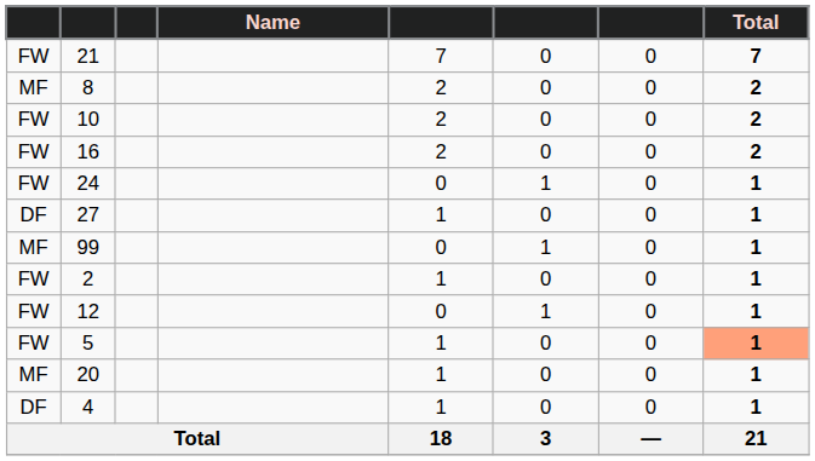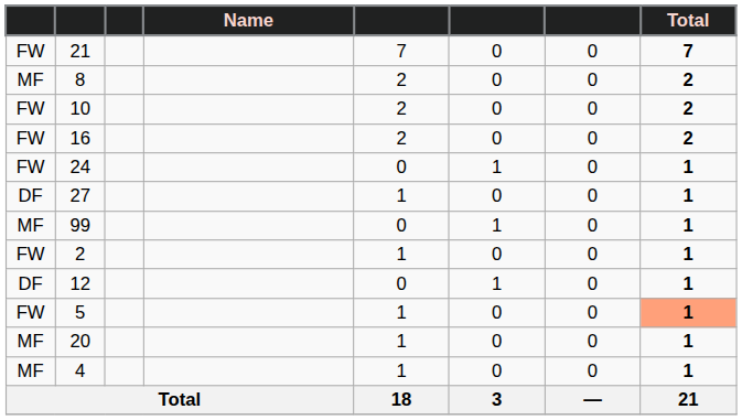12 | column 1: FW -> DF
4 | column 1: DF -> MF
